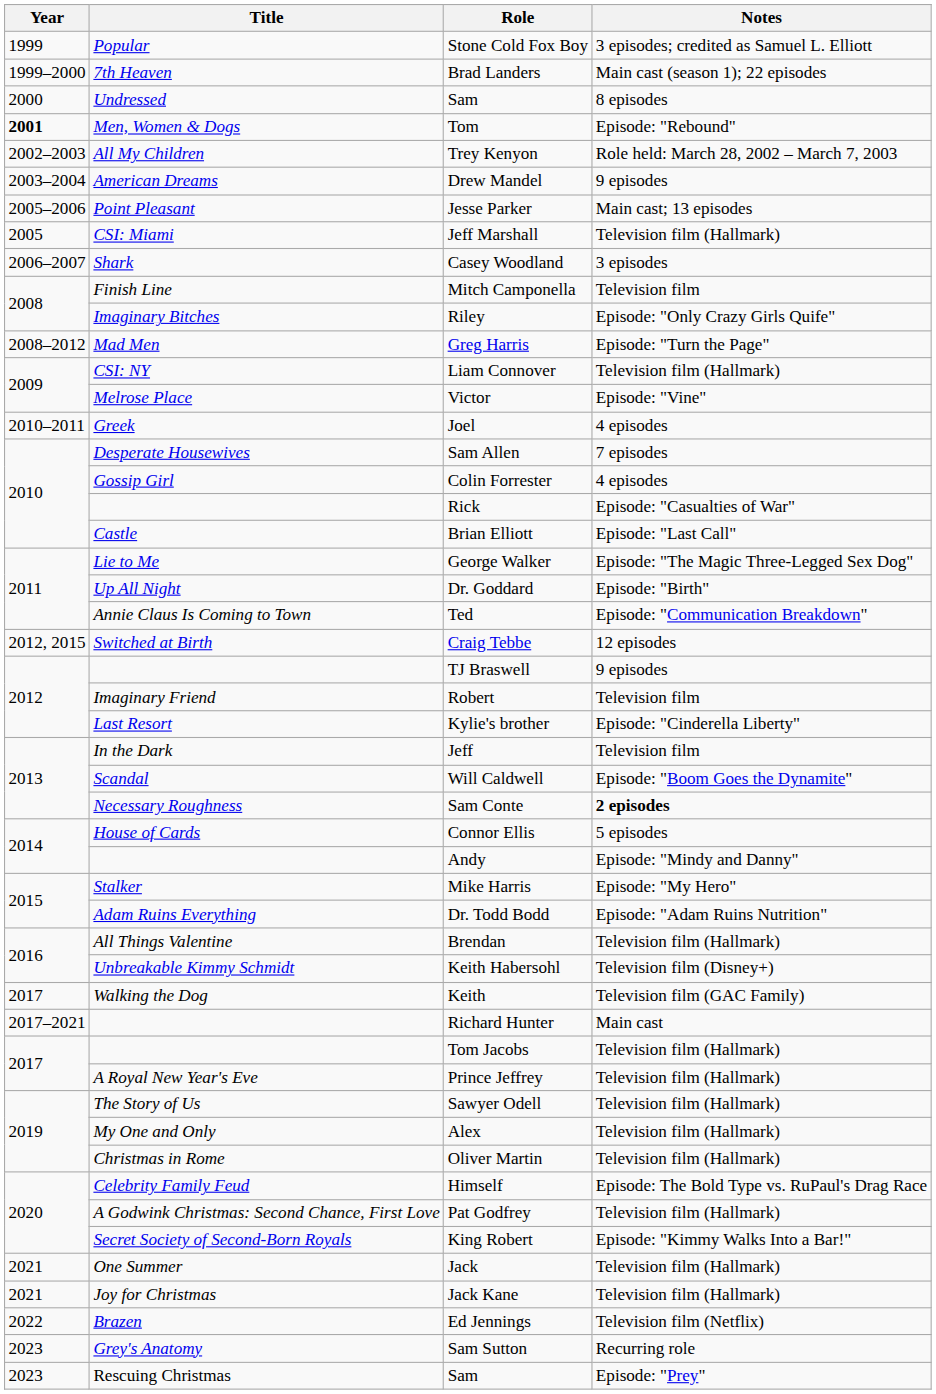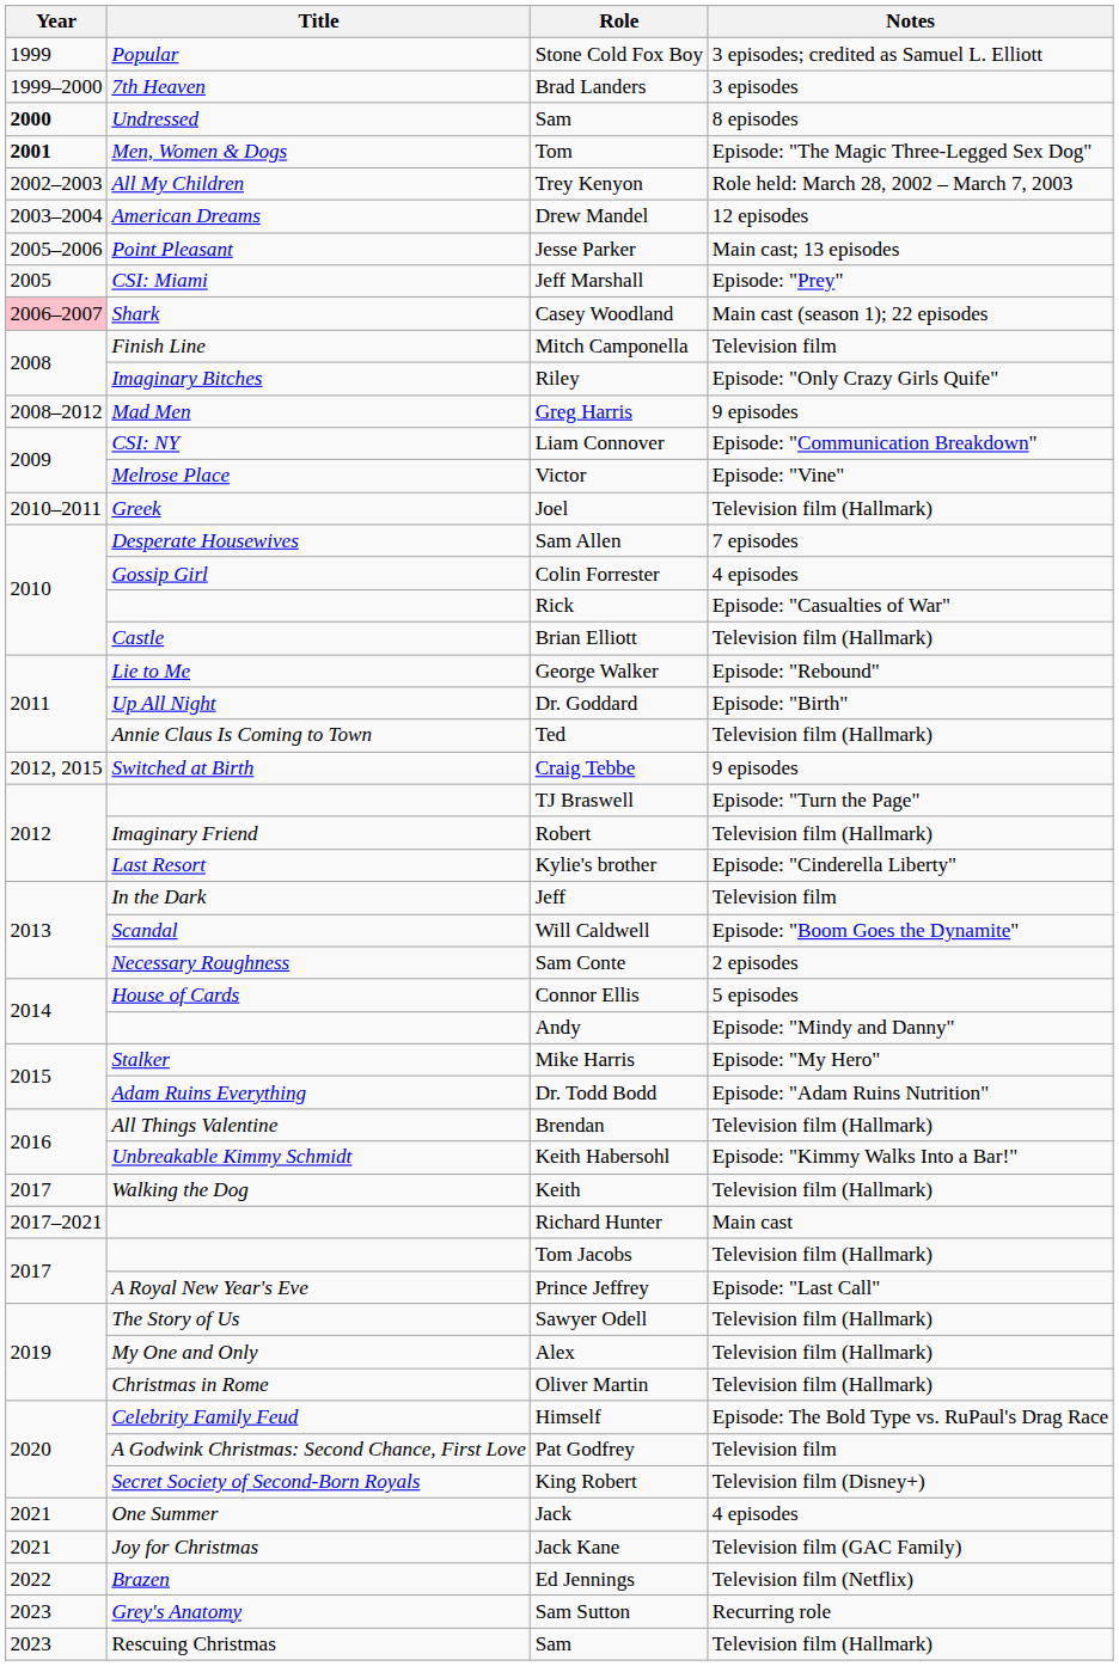Brad Landers | Notes: Main cast (season 1); 22 episodes -> 3 episodes
Undressed / Sam | Year: normal -> bold
Tom | Notes: Episode: "Rebound" -> Episode: "The Magic Three-Legged Sex Dog"
Drew Mandel | Notes: 9 episodes -> 12 episodes
Jeff Marshall | Notes: Television film (Hallmark) -> Episode: "Prey"
Casey Woodland | Year: no background -> pink background
Casey Woodland | Notes: 3 episodes -> Main cast (season 1); 22 episodes
Greg Harris | Notes: Episode: "Turn the Page" -> 9 episodes
Liam Connover | Notes: Television film (Hallmark) -> Episode: "Communication Breakdown"
Joel | Notes: 4 episodes -> Television film (Hallmark)
Brian Elliott | Notes: Episode: "Last Call" -> Television film (Hallmark)
George Walker | Notes: Episode: "The Magic Three-Legged Sex Dog" -> Episode: "Rebound"
Ted | Notes: Episode: "Communication Breakdown" -> Television film (Hallmark)
Craig Tebbe | Notes: 12 episodes -> 9 episodes
TJ Braswell | Notes: 9 episodes -> Episode: "Turn the Page"
Robert | Notes: Television film -> Television film (Hallmark)
Sam Conte | Notes: bold -> normal
Keith Habersohl | Notes: Television film (Disney+) -> Episode: "Kimmy Walks Into a Bar!"
Keith | Notes: Television film (GAC Family) -> Television film (Hallmark)
Prince Jeffrey | Notes: Television film (Hallmark) -> Episode: "Last Call"
Pat Godfrey | Notes: Television film (Hallmark) -> Television film
King Robert | Notes: Episode: "Kimmy Walks Into a Bar!" -> Television film (Disney+)
Jack | Notes: Television film (Hallmark) -> 4 episodes
Jack Kane | Notes: Television film (Hallmark) -> Television film (GAC Family)
Rescuing Christmas / Sam | Notes: Episode: "Prey" -> Television film (Hallmark)
